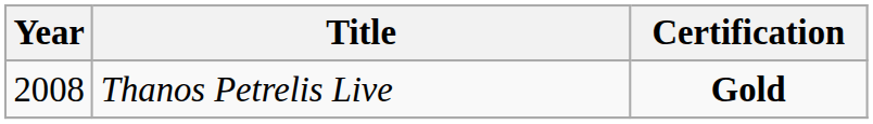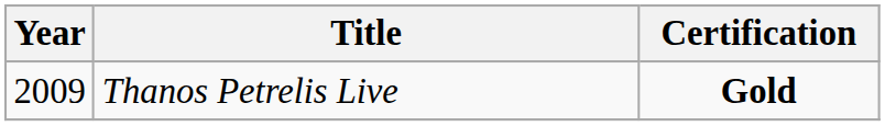Thanos Petrelis Live | Year: 2008 -> 2009
